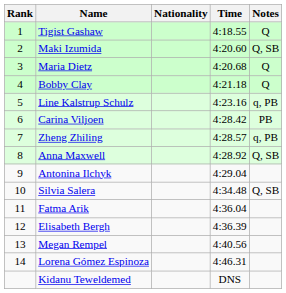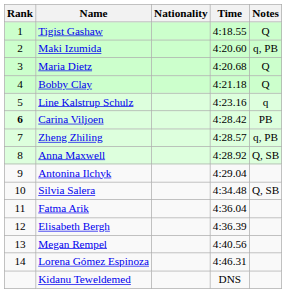Maki Izumida | Notes: Q, SB -> q, PB
Line Kalstrup Schulz | Notes: q, PB -> q
Carina Viljoen | Rank: normal -> bold
